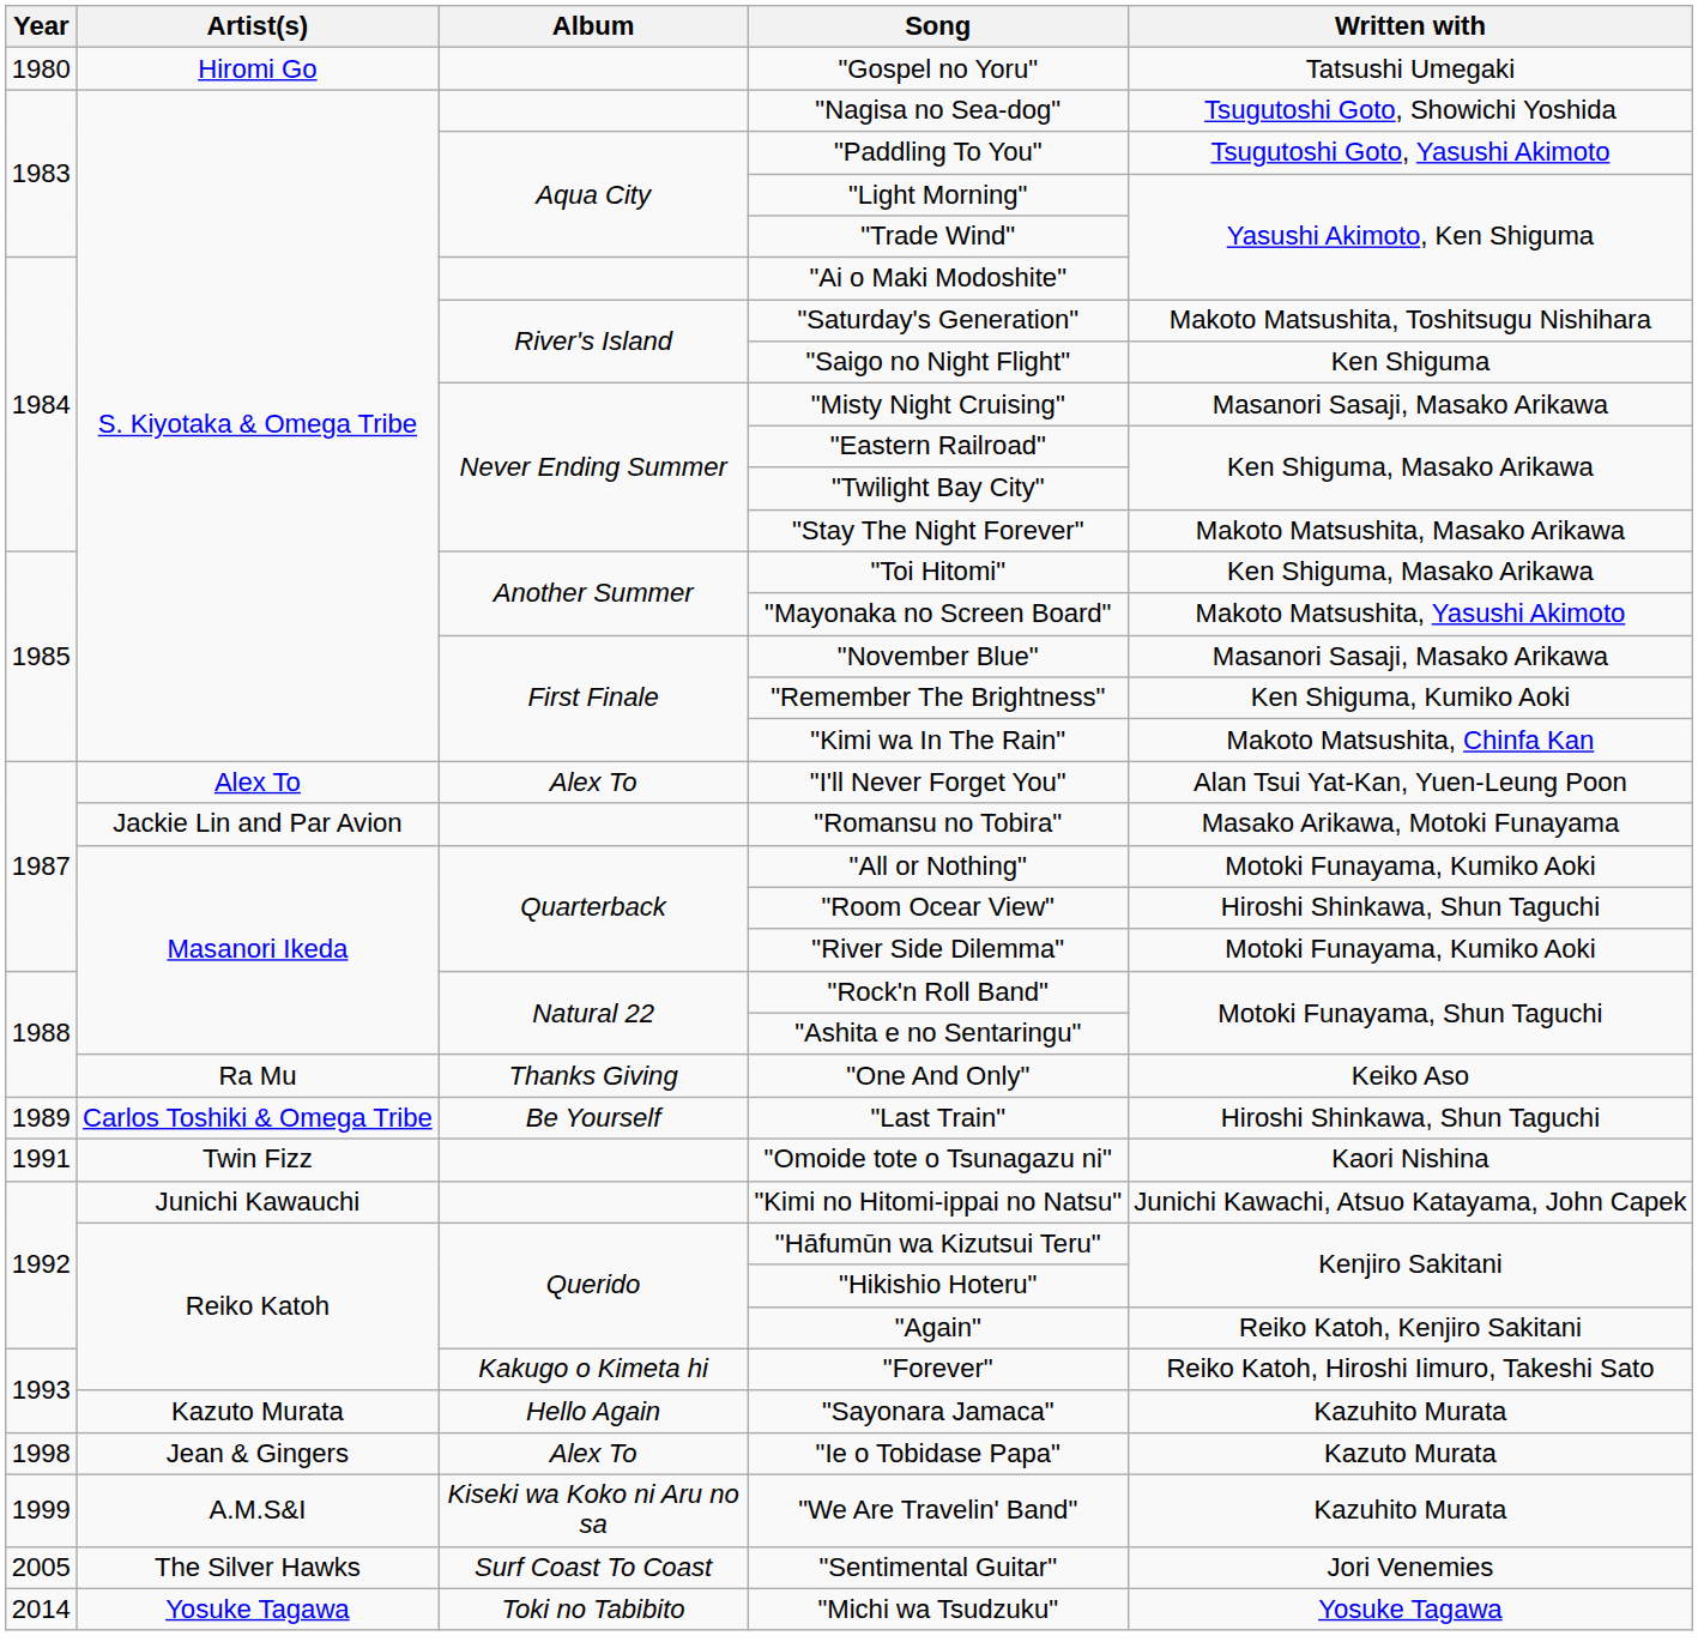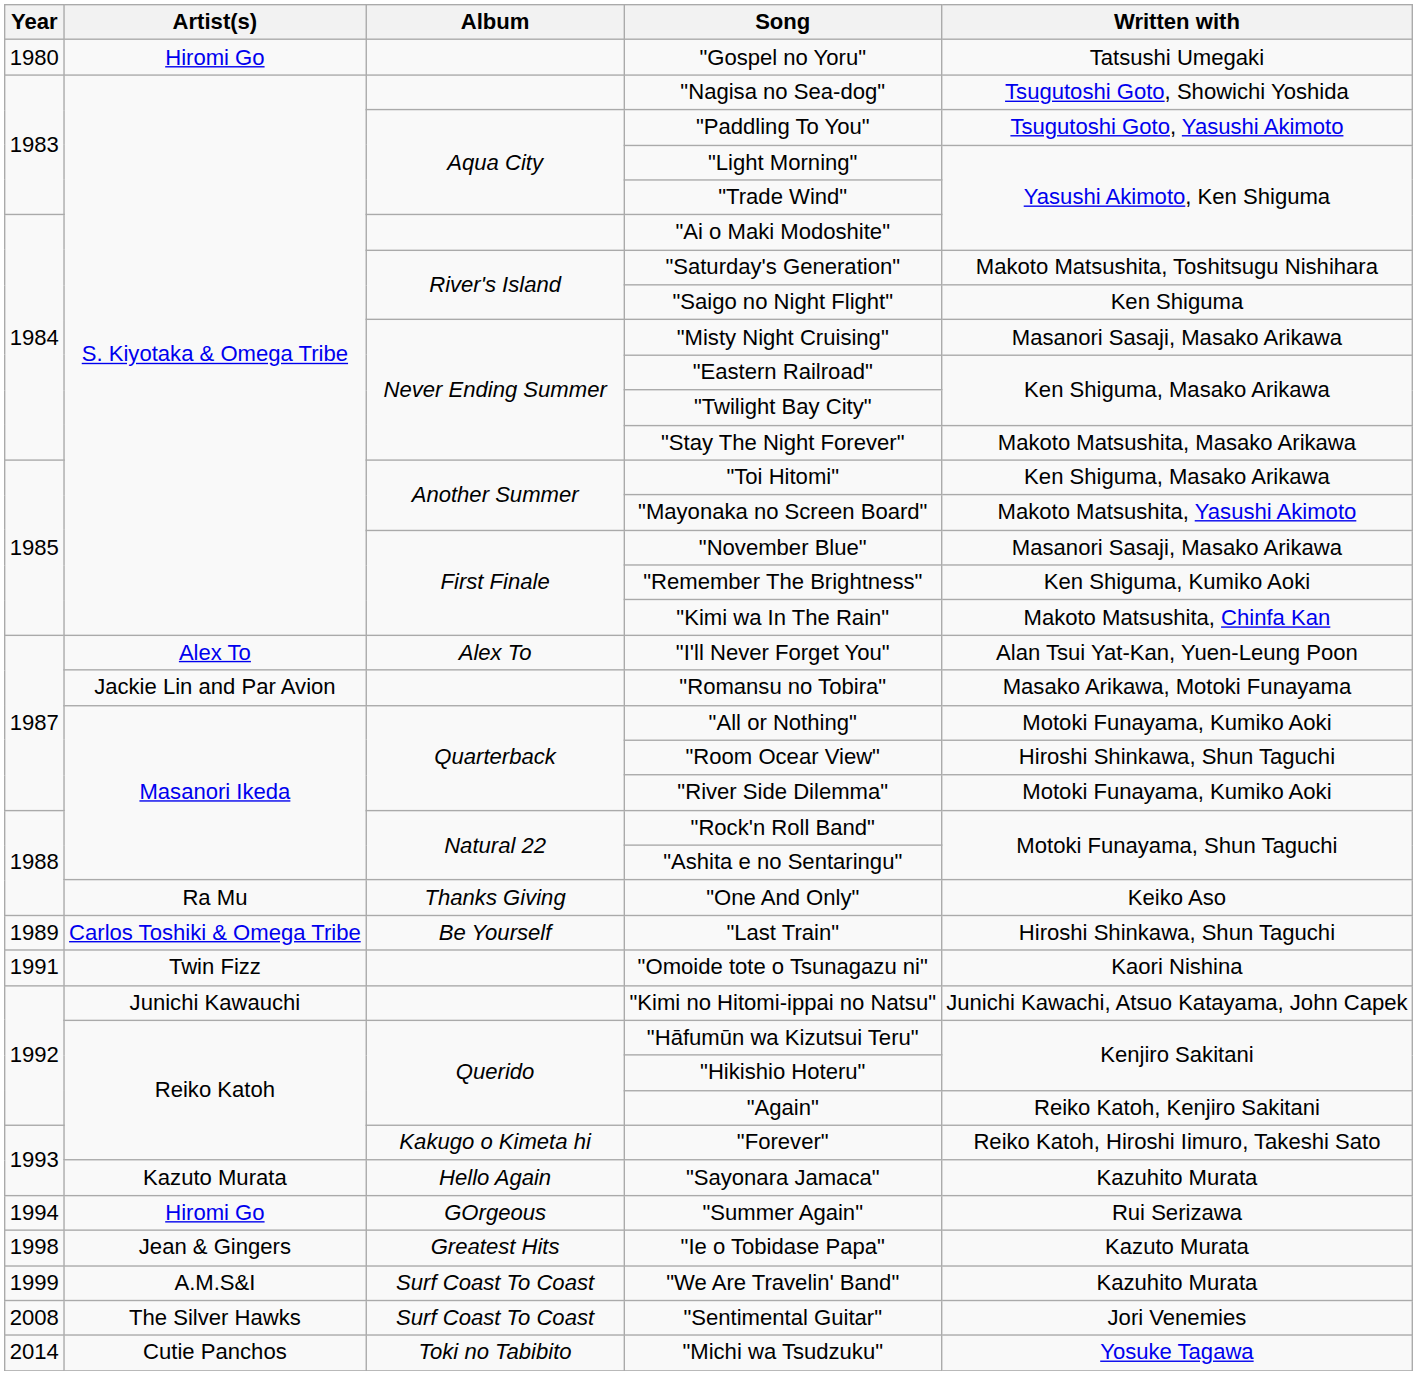+ row: 1994 | Hiromi Go | GOrgeous | "Summer Again" | Rui Serizawa
"Ie o Tobidase Papa" | Album: Alex To -> Greatest Hits
"We Are Travelin' Band" | Album: Kiseki wa Koko ni Aru no sa -> Surf Coast To Coast
"Sentimental Guitar" | Year: 2005 -> 2008
"Michi wa Tsudzuku" | Artist(s): Yosuke Tagawa -> Cutie Panchos
